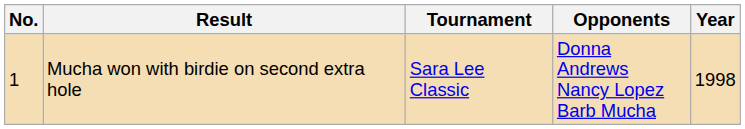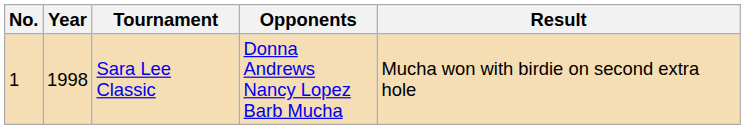columns swapped: Year <-> Result
